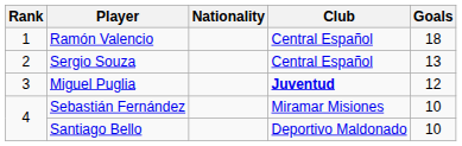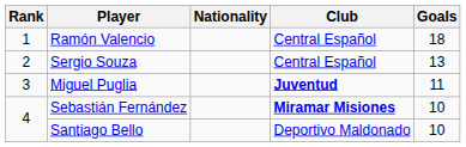Miguel Puglia | Goals: 12 -> 11
Sebastián Fernández | Club: normal -> bold
